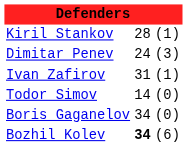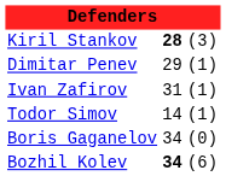Kiril Stankov | column 2: normal -> bold
Kiril Stankov | column 3: (1) -> (3)
Dimitar Penev | column 2: 24 -> 29
Dimitar Penev | column 3: (3) -> (1)
Todor Simov | column 3: (0) -> (1)
